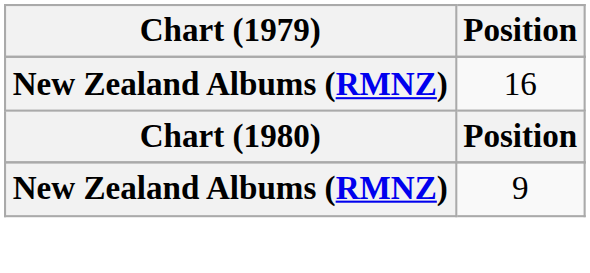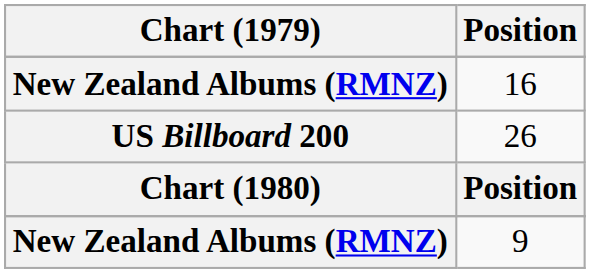+ row: US Billboard 200 | 26
